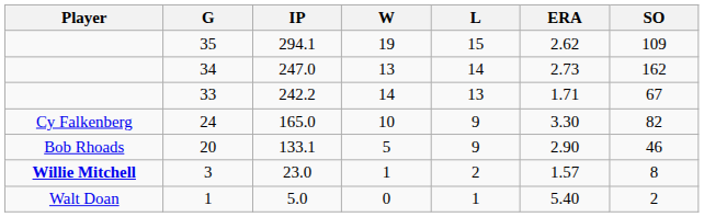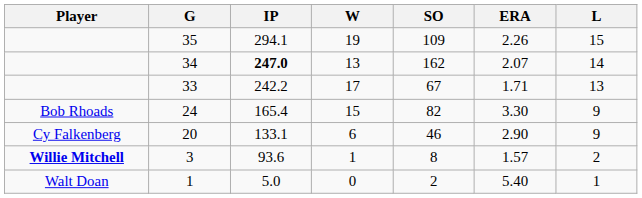columns swapped: L <-> SO
35 | ERA: 2.62 -> 2.26
34 | IP: normal -> bold
34 | ERA: 2.73 -> 2.07
33 | W: 14 -> 17
24 | Player: Cy Falkenberg -> Bob Rhoads
24 | IP: 165.0 -> 165.4
24 | W: 10 -> 15
20 | Player: Bob Rhoads -> Cy Falkenberg
20 | W: 5 -> 6
3 | IP: 23.0 -> 93.6
